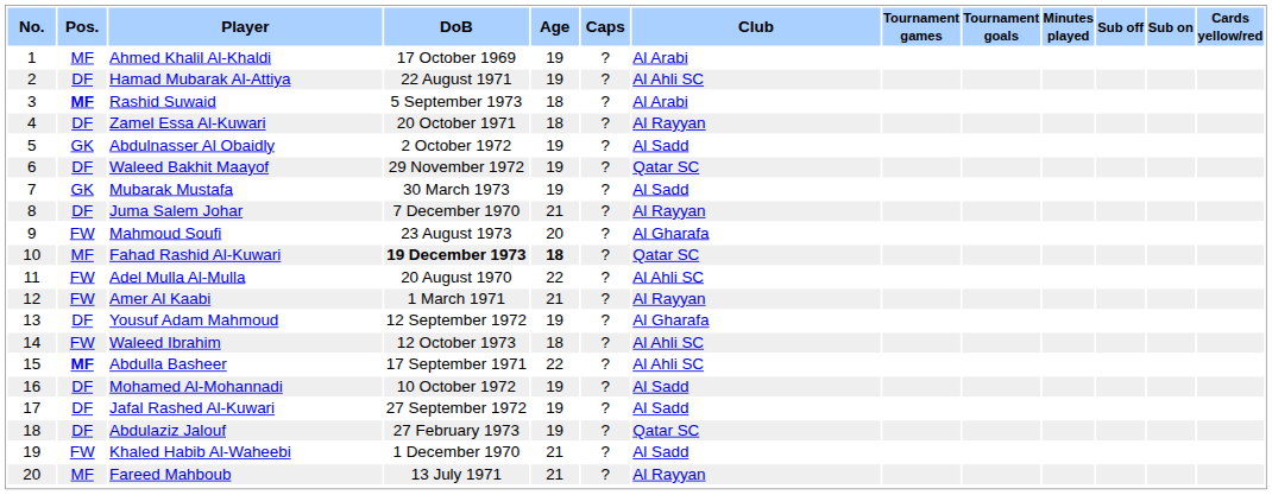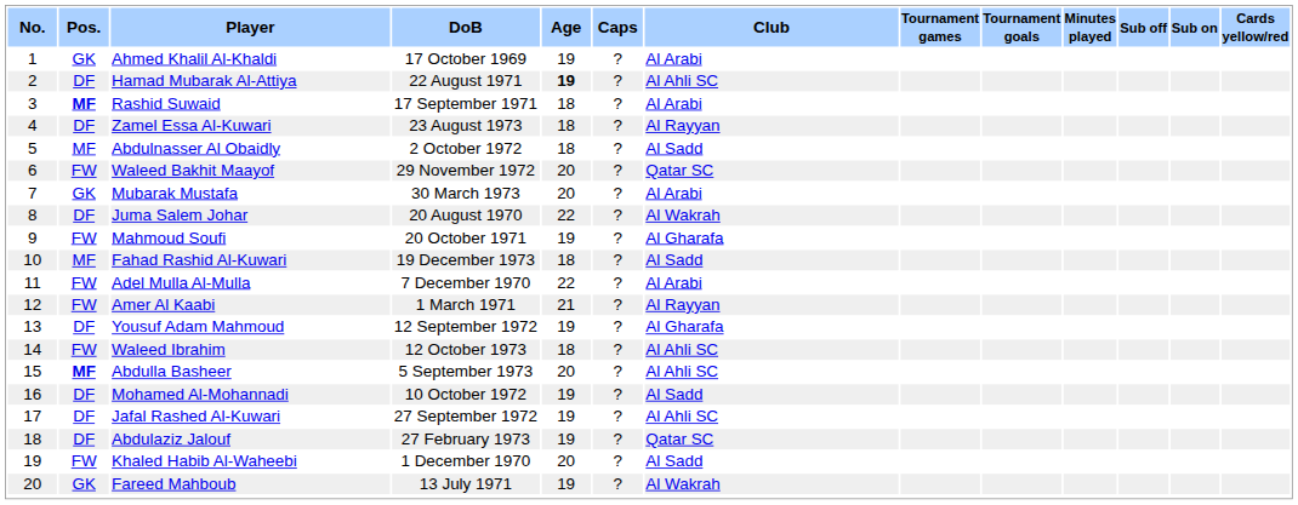Ahmed Khalil Al-Khaldi | Pos.: MF -> GK
Hamad Mubarak Al-Attiya | Age: normal -> bold
Rashid Suwaid | DoB: 5 September 1973 -> 17 September 1971
Zamel Essa Al-Kuwari | DoB: 20 October 1971 -> 23 August 1973
Abdulnasser Al Obaidly | Pos.: GK -> MF
Abdulnasser Al Obaidly | Age: 19 -> 18
Waleed Bakhit Maayof | Pos.: DF -> FW
Waleed Bakhit Maayof | Age: 19 -> 20
Mubarak Mustafa | Age: 19 -> 20
Mubarak Mustafa | Club: Al Sadd -> Al Arabi
Juma Salem Johar | DoB: 7 December 1970 -> 20 August 1970
Juma Salem Johar | Age: 21 -> 22
Juma Salem Johar | Club: Al Rayyan -> Al Wakrah
Mahmoud Soufi | DoB: 23 August 1973 -> 20 October 1971
Mahmoud Soufi | Age: 20 -> 19
Fahad Rashid Al-Kuwari | DoB: bold -> normal
Fahad Rashid Al-Kuwari | Age: bold -> normal
Fahad Rashid Al-Kuwari | Club: Qatar SC -> Al Sadd
Adel Mulla Al-Mulla | DoB: 20 August 1970 -> 7 December 1970
Adel Mulla Al-Mulla | Club: Al Ahli SC -> Al Arabi
Abdulla Basheer | DoB: 17 September 1971 -> 5 September 1973
Abdulla Basheer | Age: 22 -> 20
Jafal Rashed Al-Kuwari | Club: Al Sadd -> Al Ahli SC
Khaled Habib Al-Waheebi | Age: 21 -> 20
Fareed Mahboub | Pos.: MF -> GK
Fareed Mahboub | Age: 21 -> 19
Fareed Mahboub | Club: Al Rayyan -> Al Wakrah
